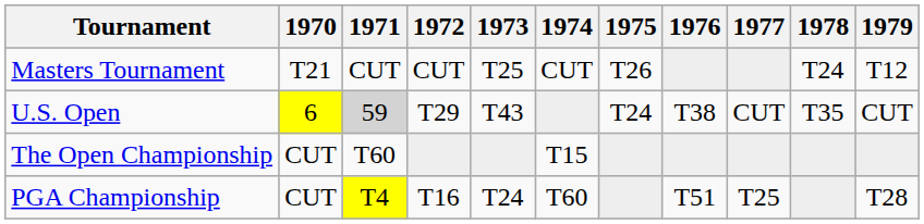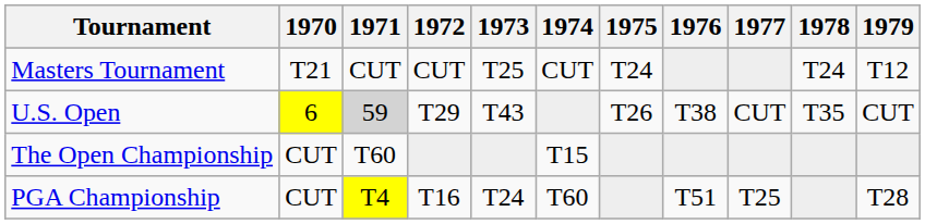Masters Tournament | 1975: T26 -> T24
U.S. Open | 1975: T24 -> T26
